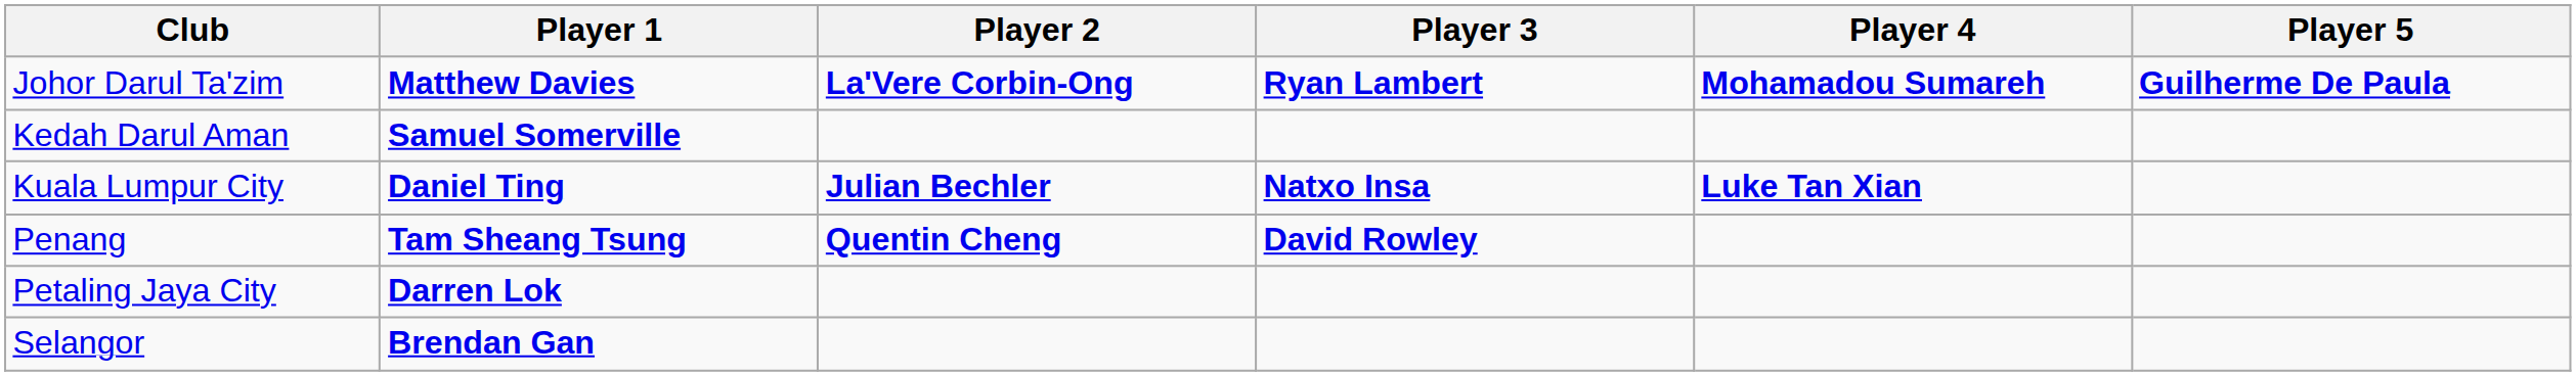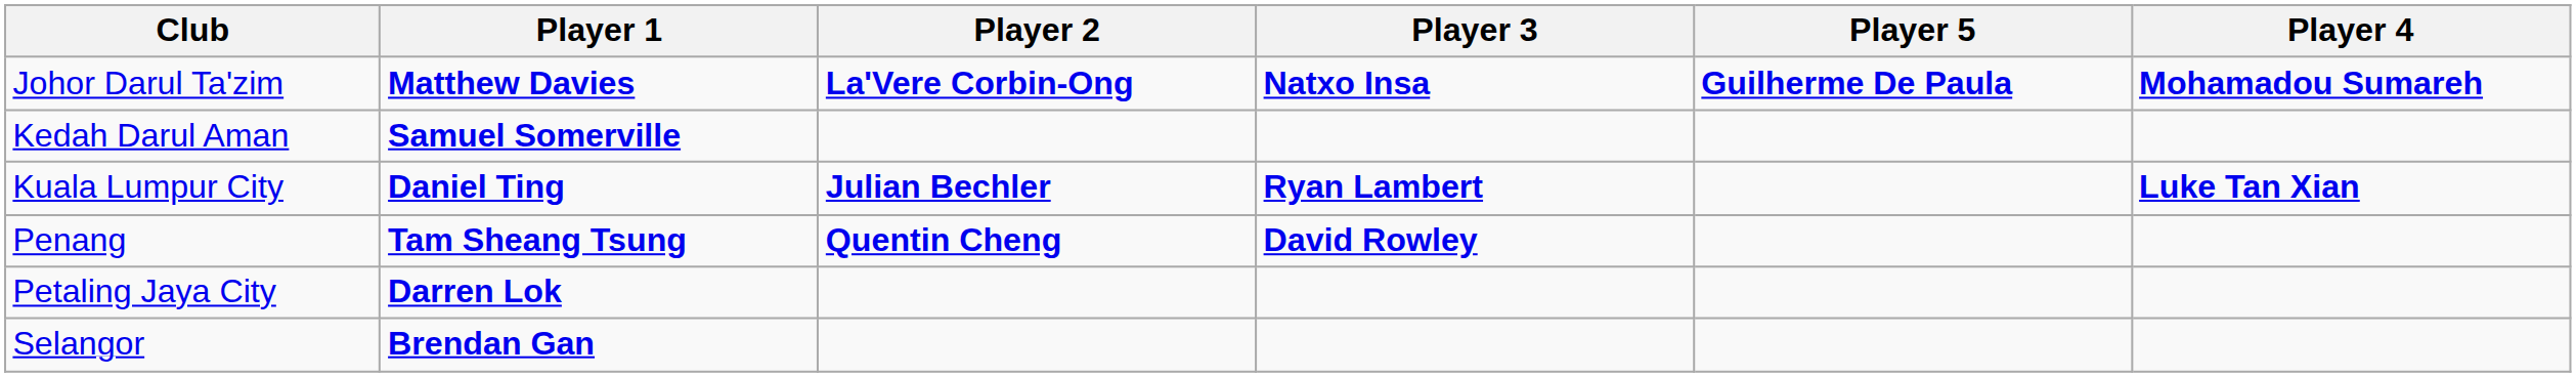columns swapped: Player 4 <-> Player 5
Johor Darul Ta'zim | Player 3: Ryan Lambert -> Natxo Insa
Kuala Lumpur City | Player 3: Natxo Insa -> Ryan Lambert
